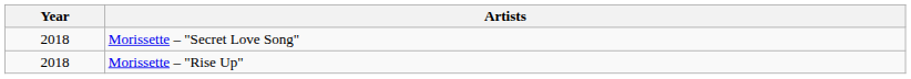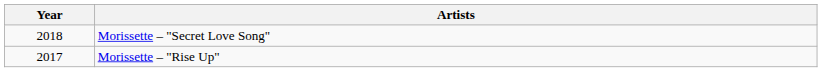Morissette – "Rise Up" | Year: 2018 -> 2017
